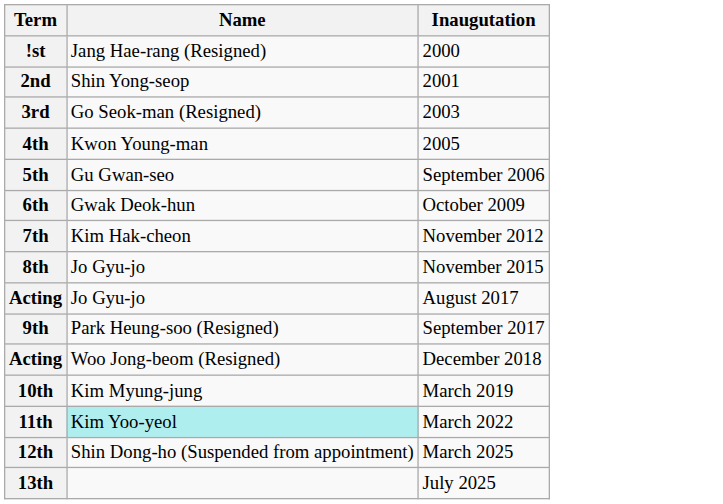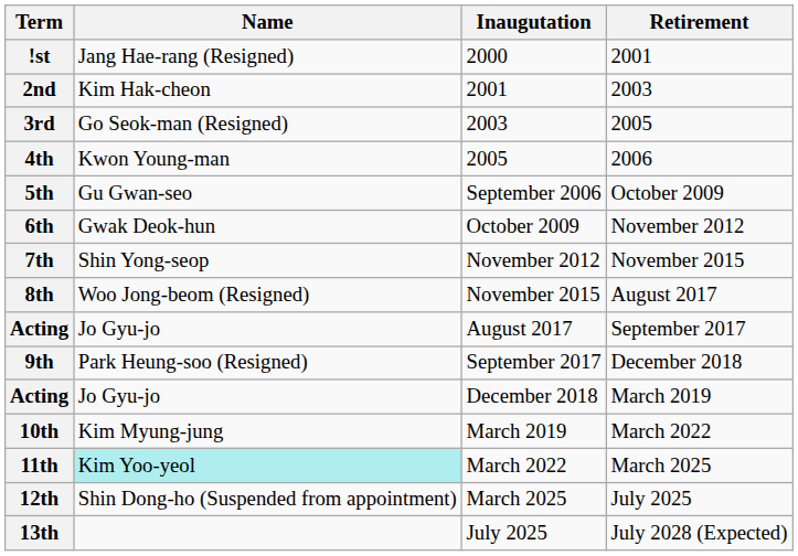+ column: Retirement | 2001 | 2003 | 2005 | 2006 | October 2009 | November 2012 | November 2015 | August 2017 | September 2017 | December 2018 | March 2019 | March 2022 | March 2025 | July 2025 | July 2028 (Expected)
2nd | Name: Shin Yong-seop -> Kim Hak-cheon
7th | Name: Kim Hak-cheon -> Shin Yong-seop
8th | Name: Jo Gyu-jo -> Woo Jong-beom (Resigned)
Acting / December 2018 | Name: Woo Jong-beom (Resigned) -> Jo Gyu-jo
